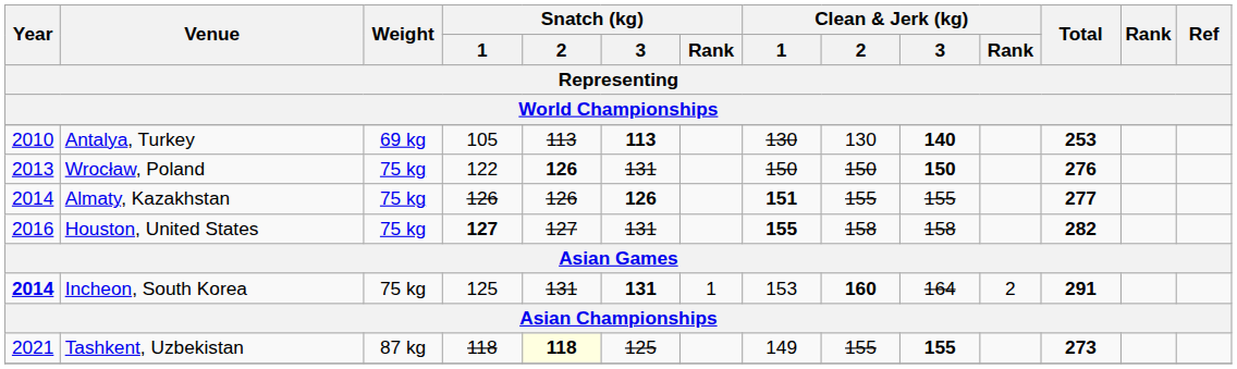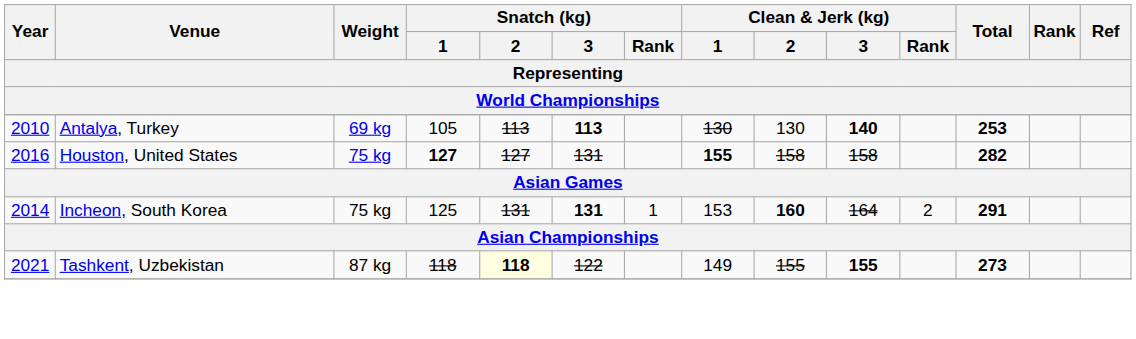- row: 2013 | Wrocław, Poland | 75 kg | 122 | 126 | 131 | 150 | 150 | 150 | 276
- row: 2014 | Almaty, Kazakhstan | 75 kg | 126 | 126 | 126 | 151 | 155 | 155 | 277
Incheon, South Korea | Year: bold -> normal
Tashkent, Uzbekistan | Snatch (kg) / 3: 125 -> 122
